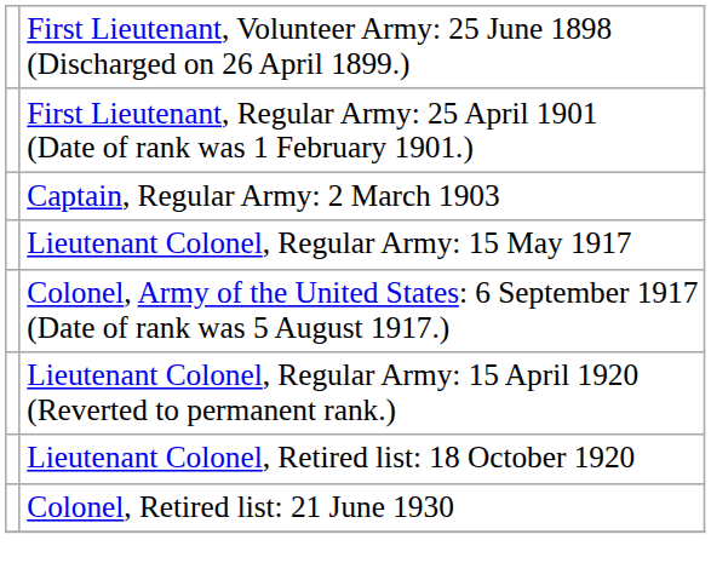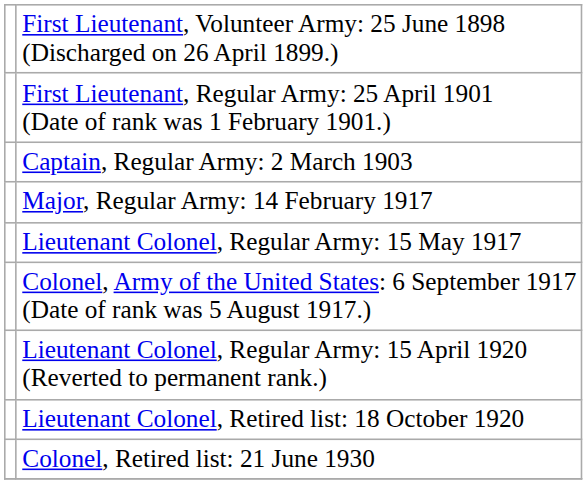+ row: Major, Regular Army: 14 February 1917
